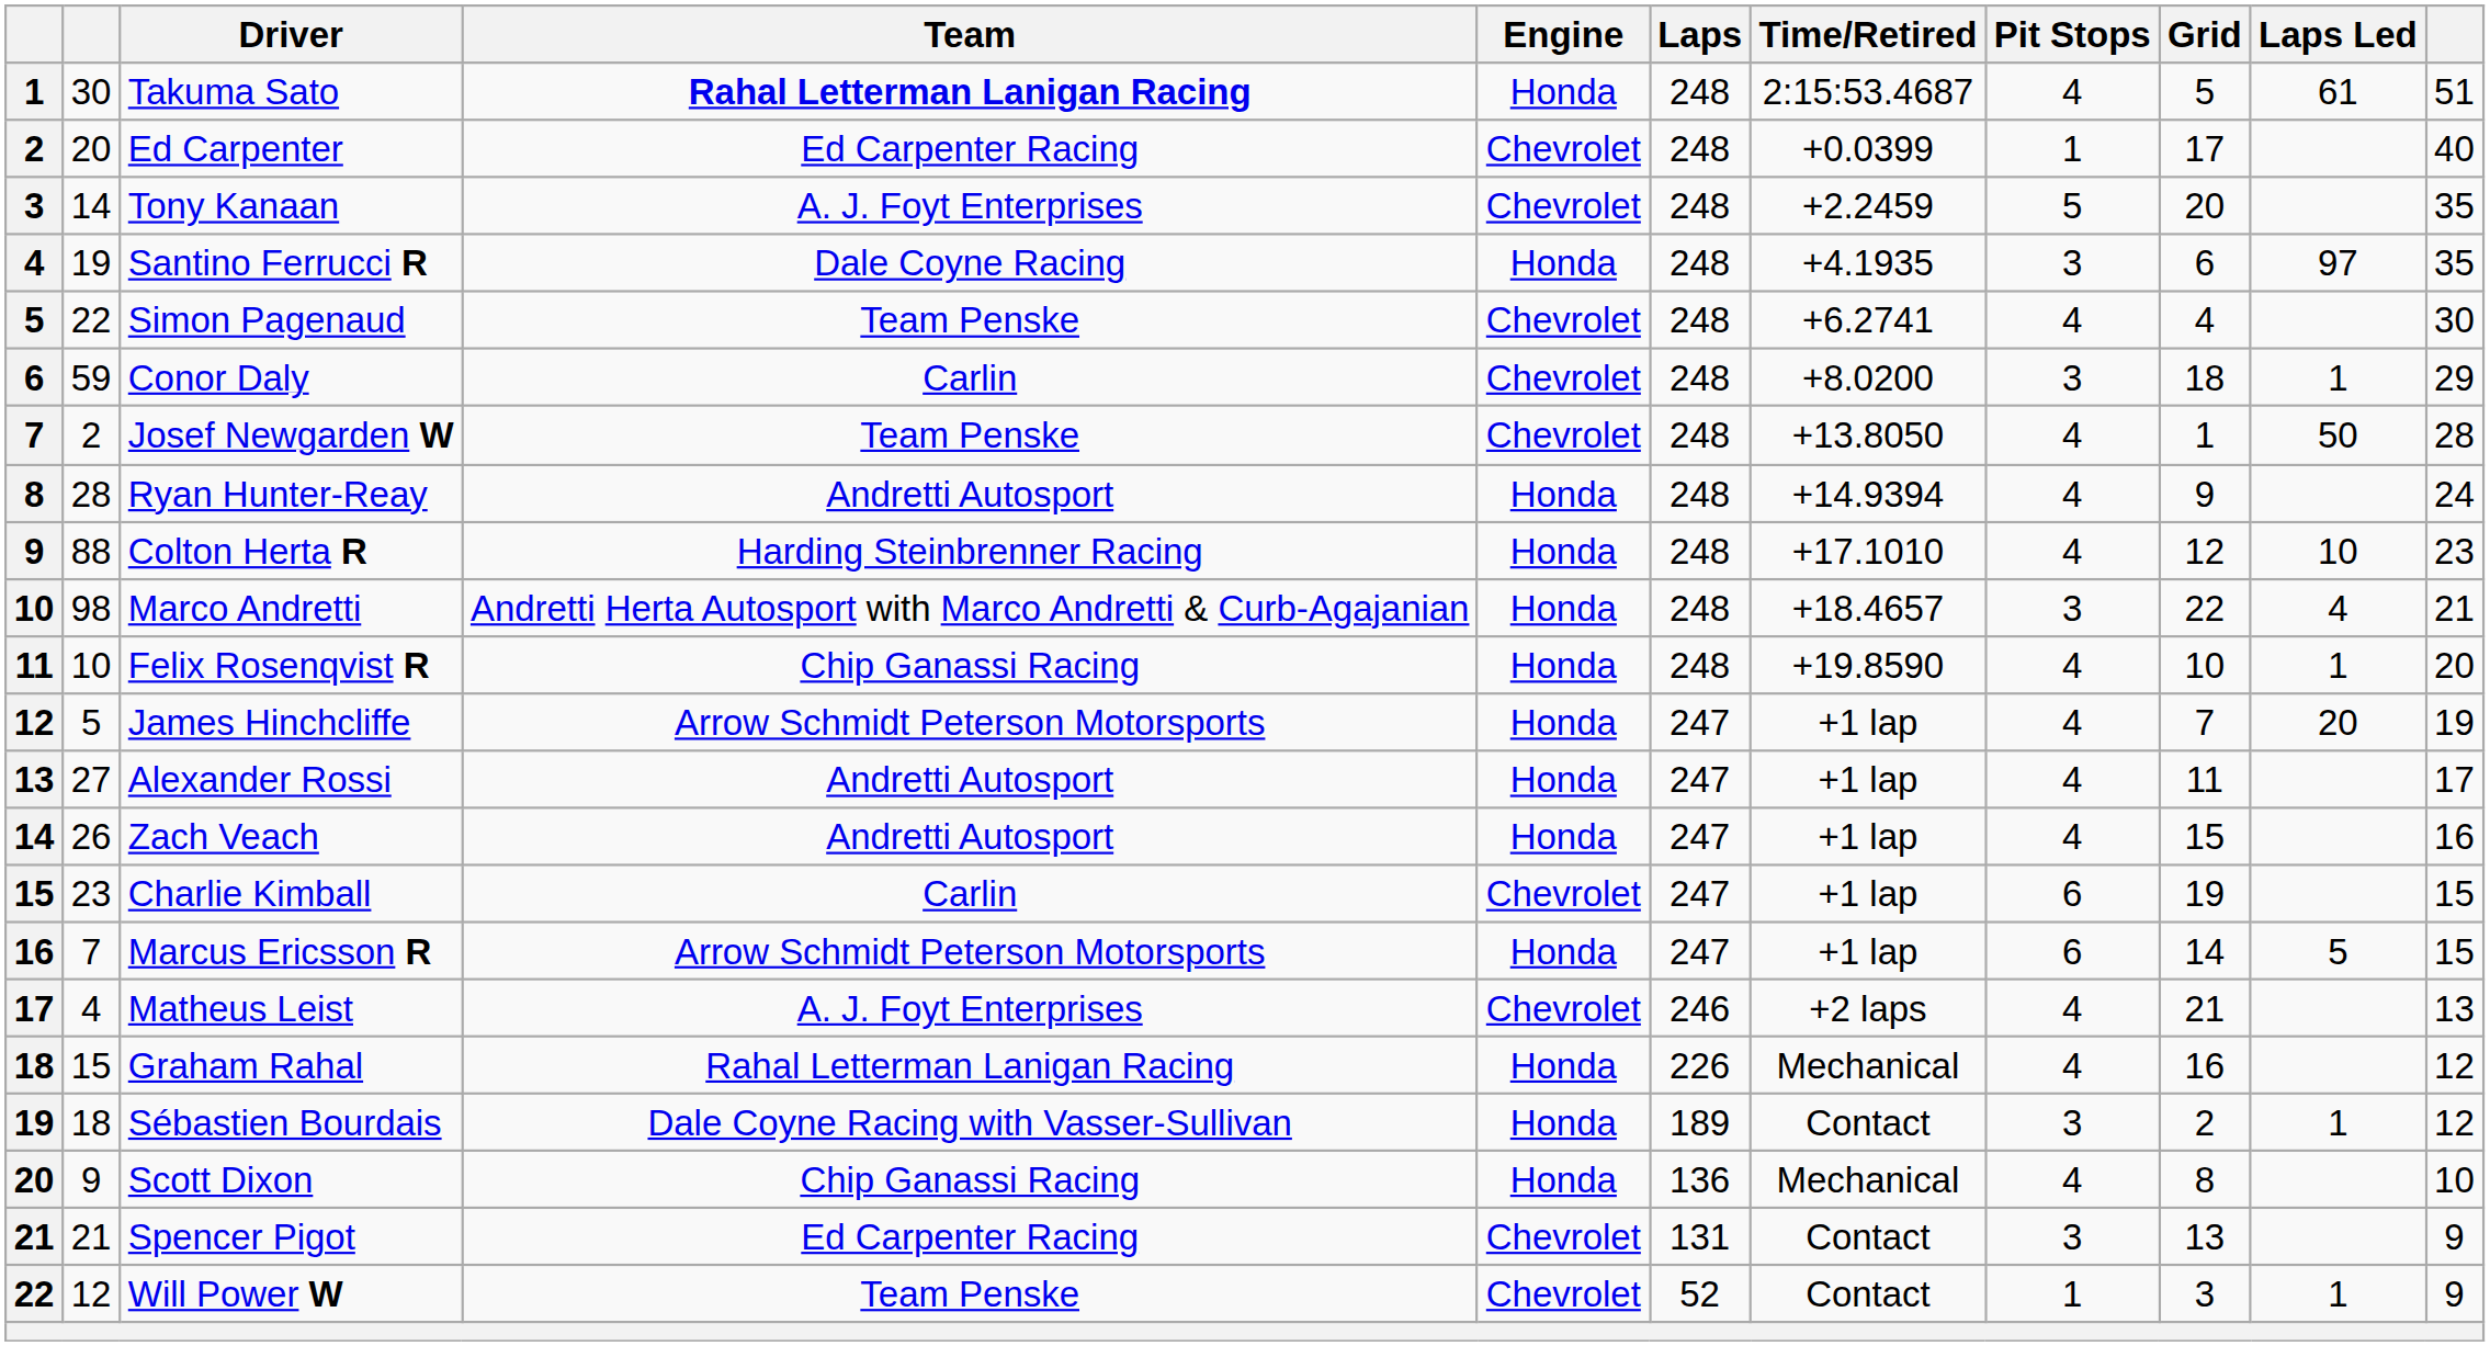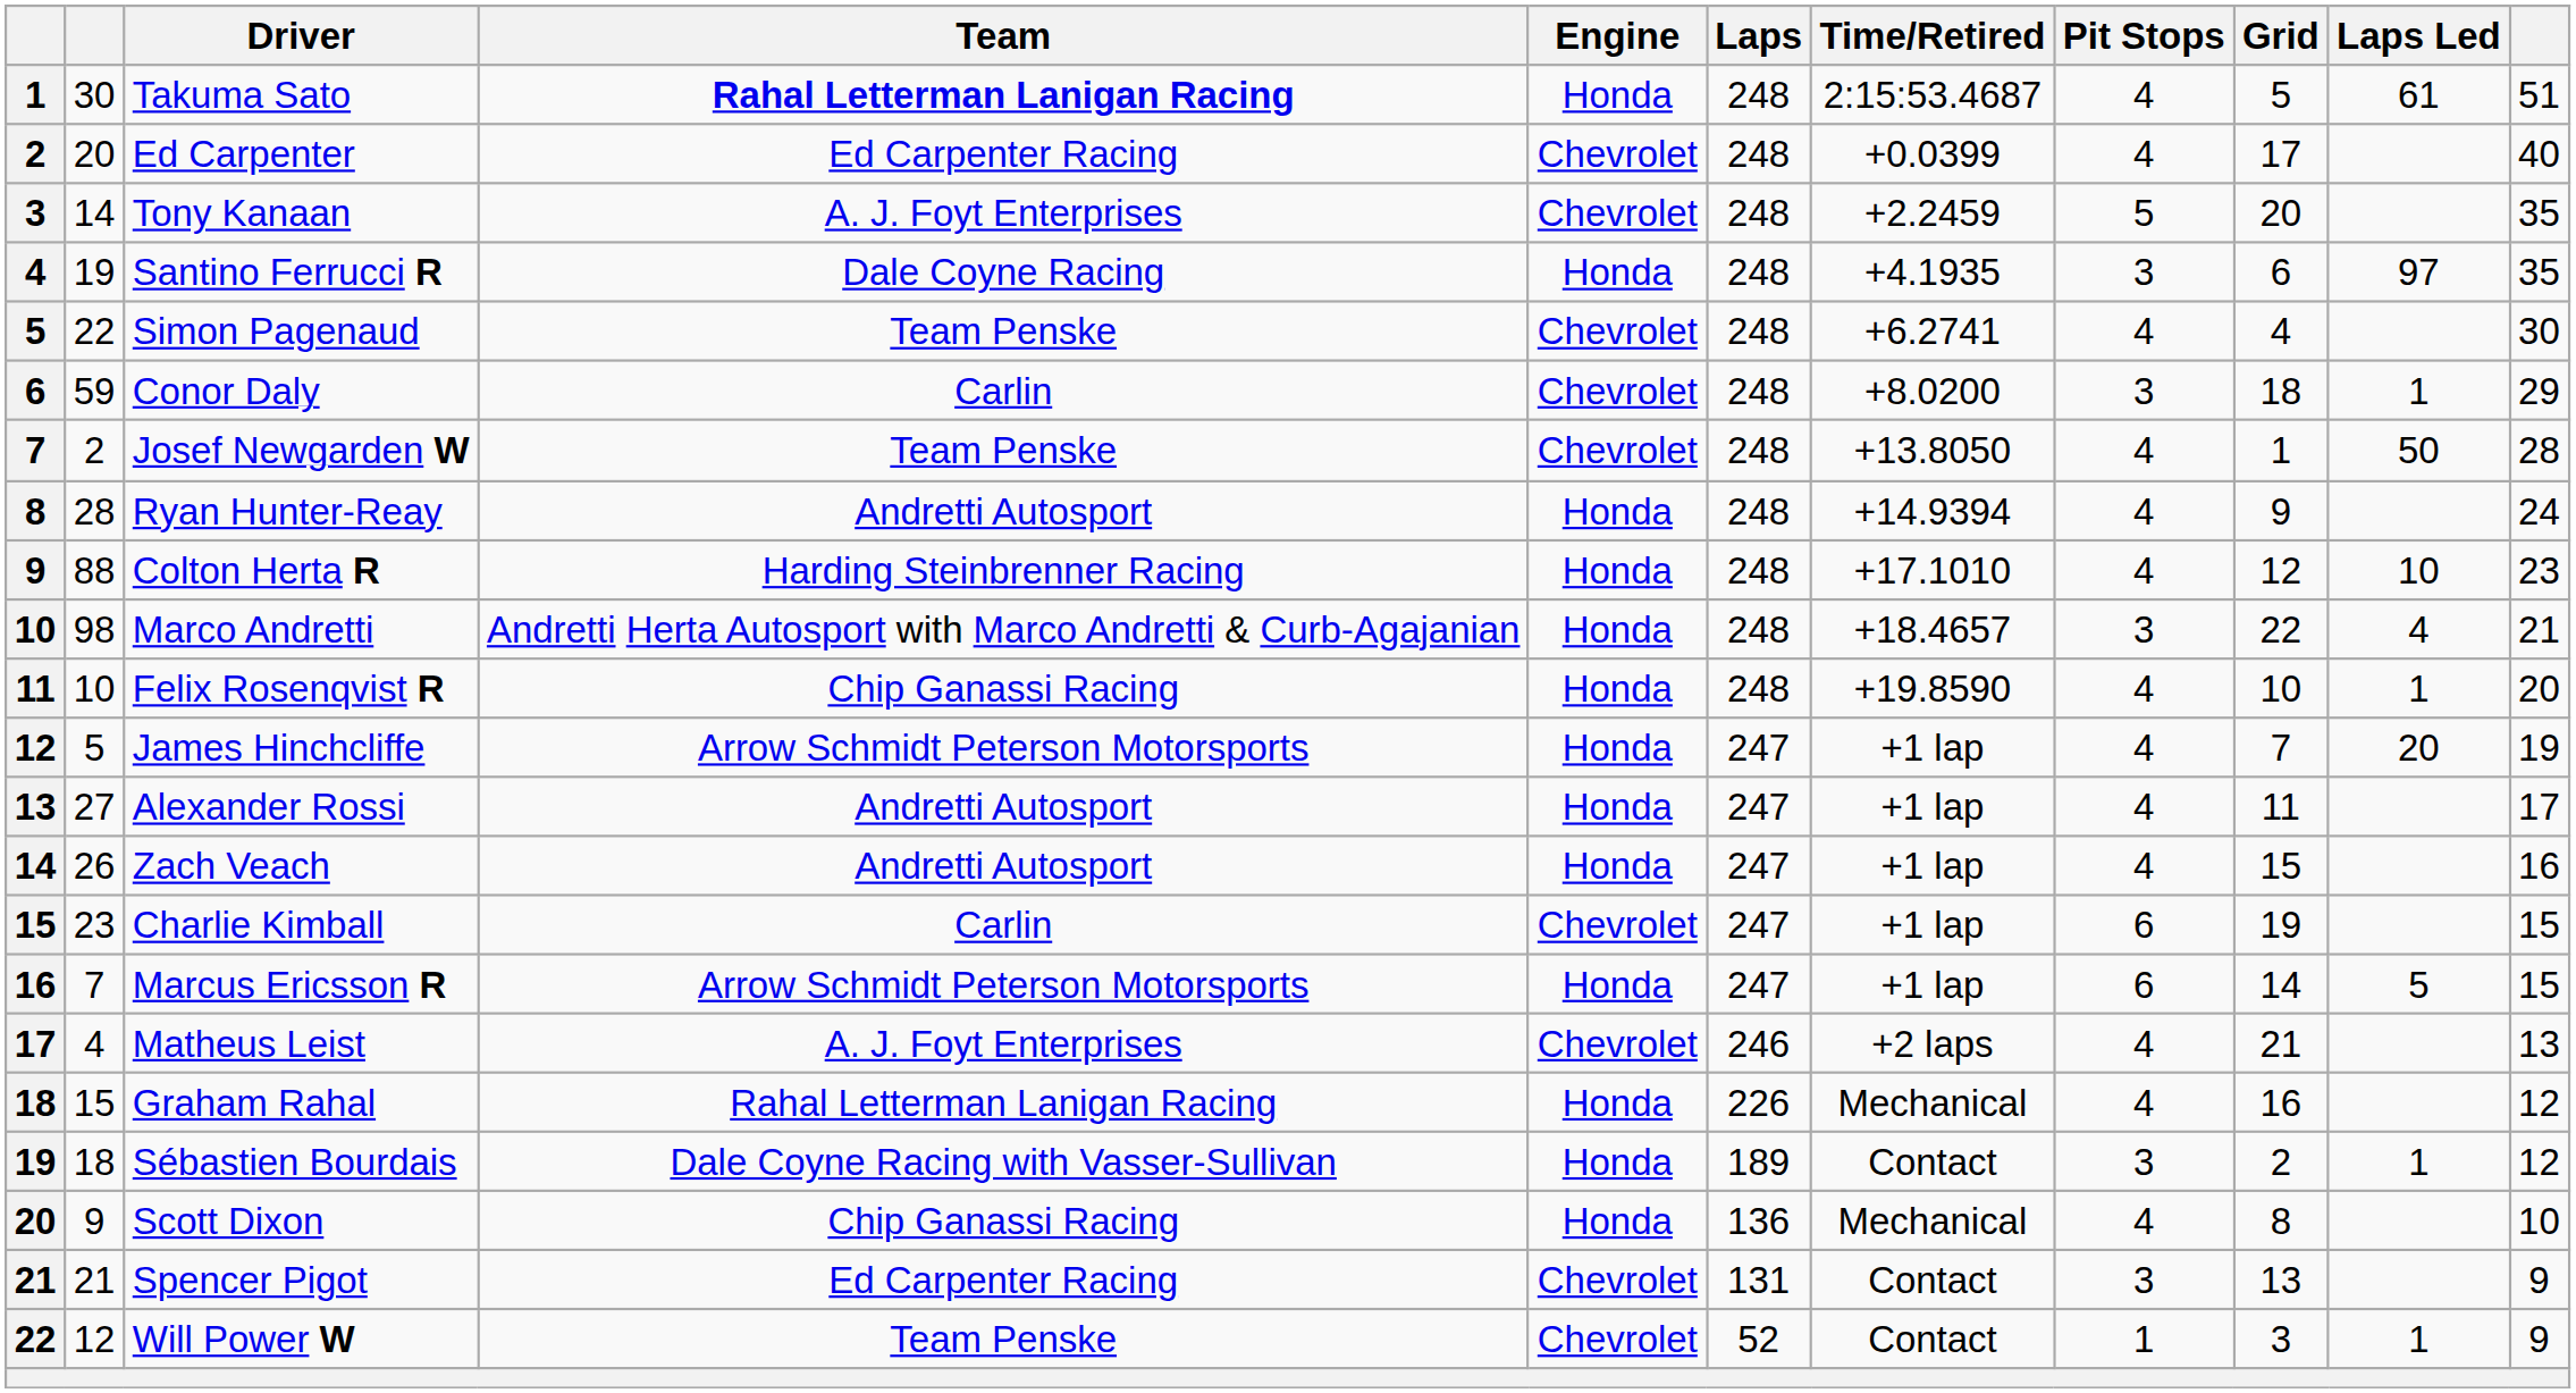Ed Carpenter | Pit Stops: 1 -> 4
